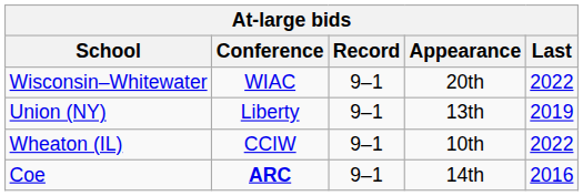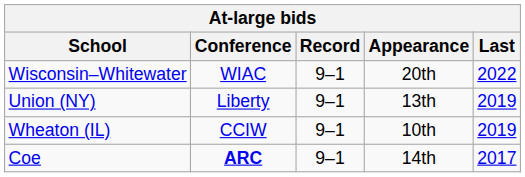Wheaton (IL) | Last: 2022 -> 2019
Coe | Last: 2016 -> 2017
